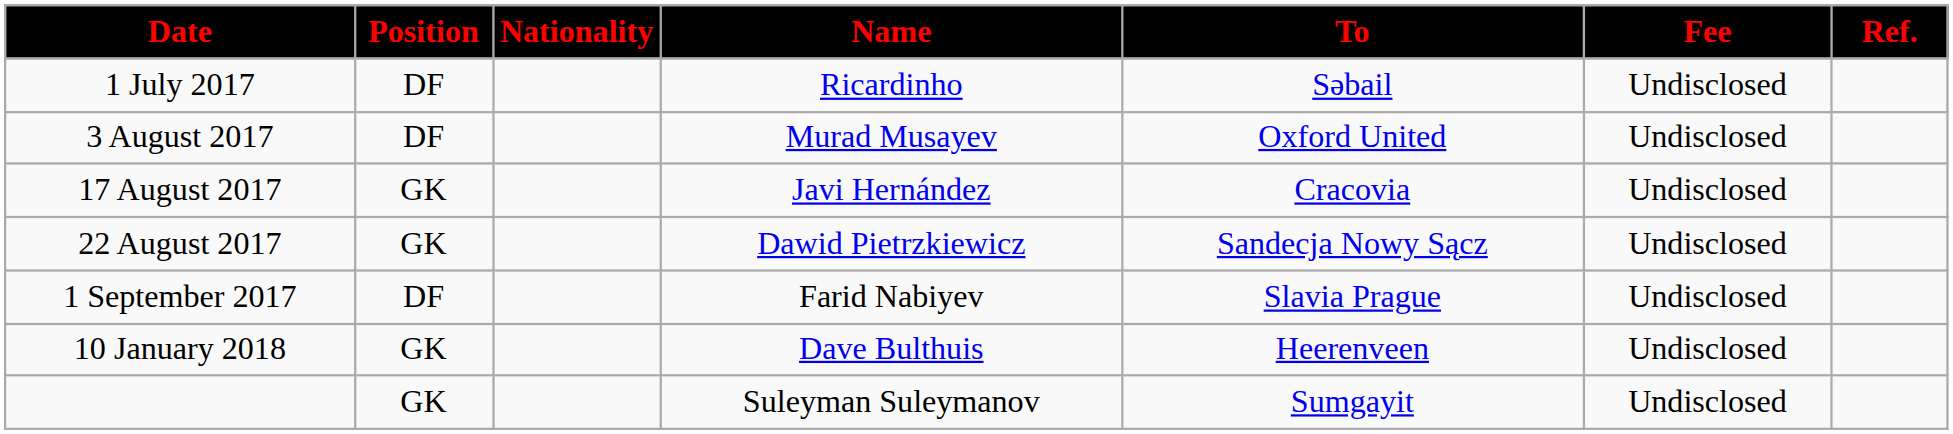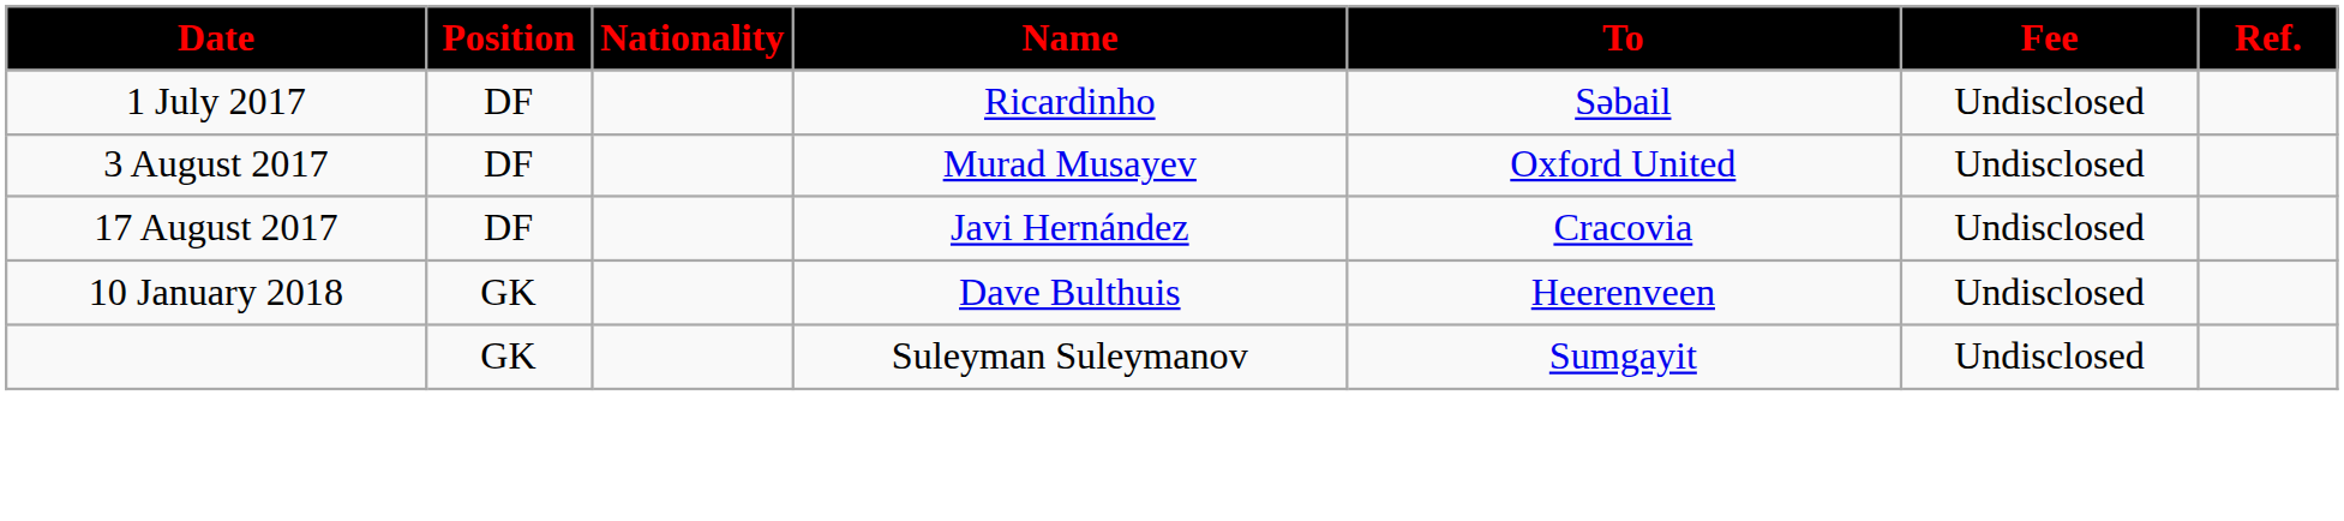17 August 2017 | Position: GK -> DF
- row: 22 August 2017 | GK | Dawid Pietrzkiewicz | Sandecja Nowy Sącz | Undisclosed
- row: 1 September 2017 | DF | Farid Nabiyev | Slavia Prague | Undisclosed
